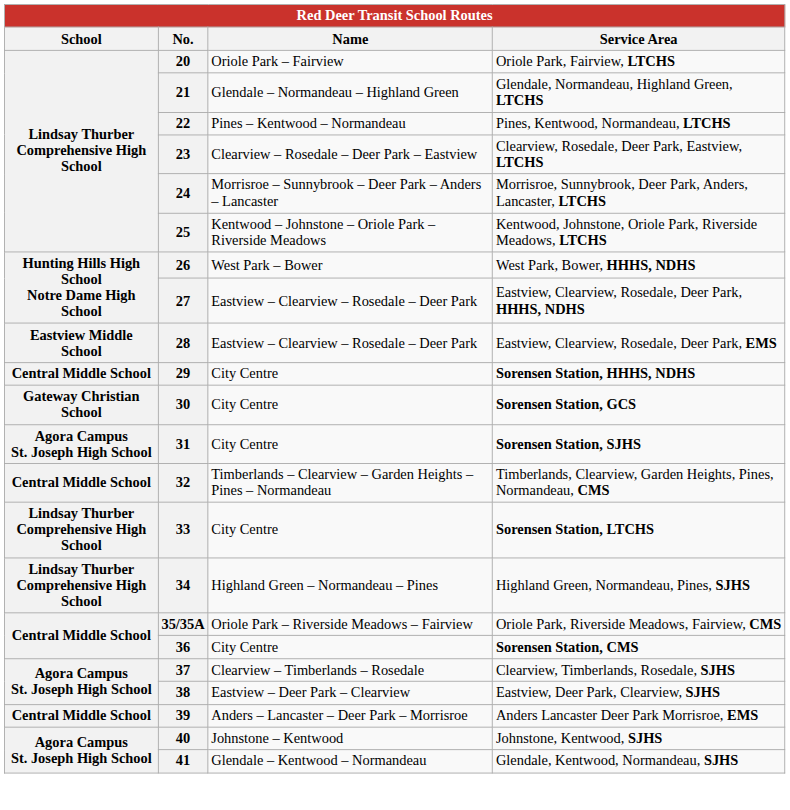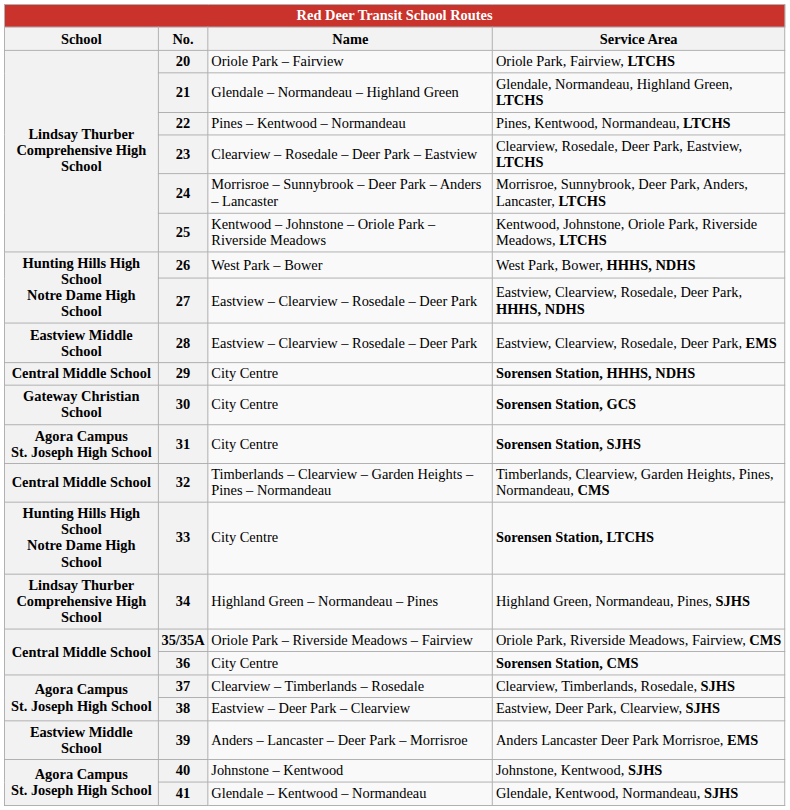33 | School: Lindsay Thurber Comprehensive High School -> Hunting Hills High School Notre Dame High School
39 | School: Central Middle School -> Eastview Middle School
